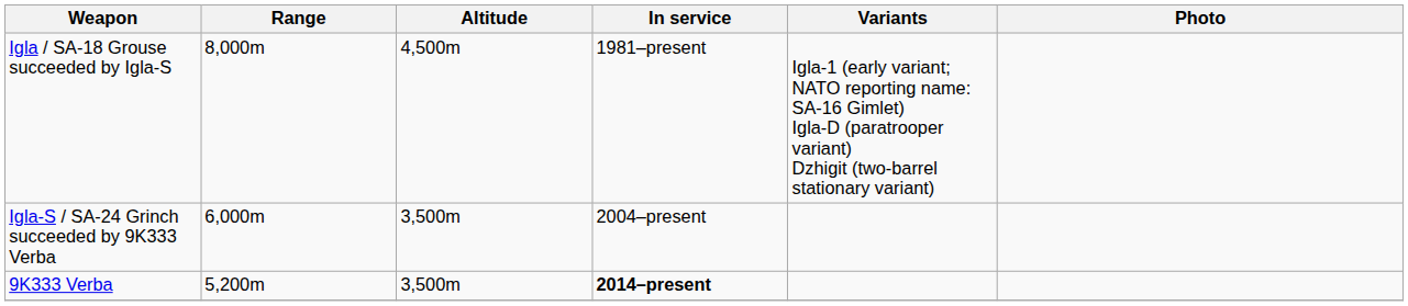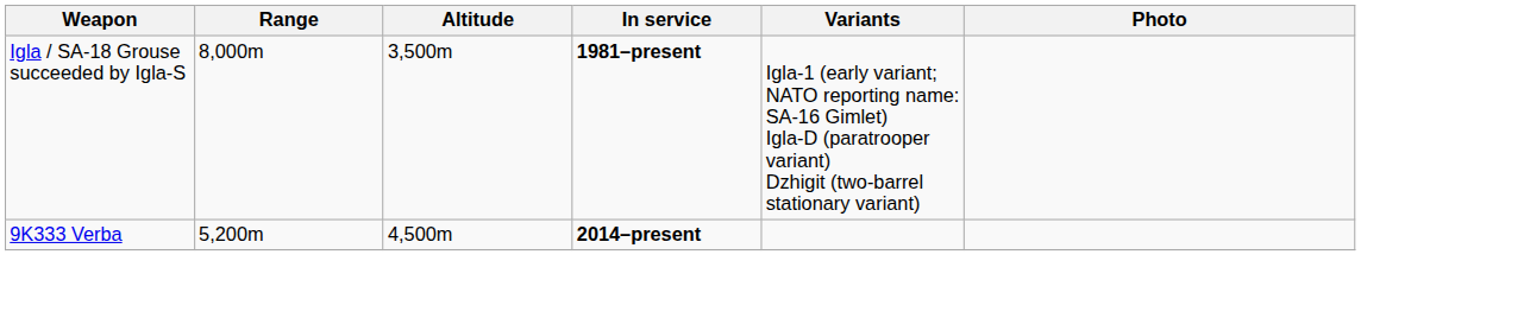Igla / SA-18 Grouse succeeded by Igla-S | Altitude: 4,500m -> 3,500m
Igla / SA-18 Grouse succeeded by Igla-S | In service: normal -> bold
- row: Igla-S / SA-24 Grinch succeeded by 9K333 Verba | 6,000m | 3,500m | 2004–present
9K333 Verba | Altitude: 3,500m -> 4,500m
